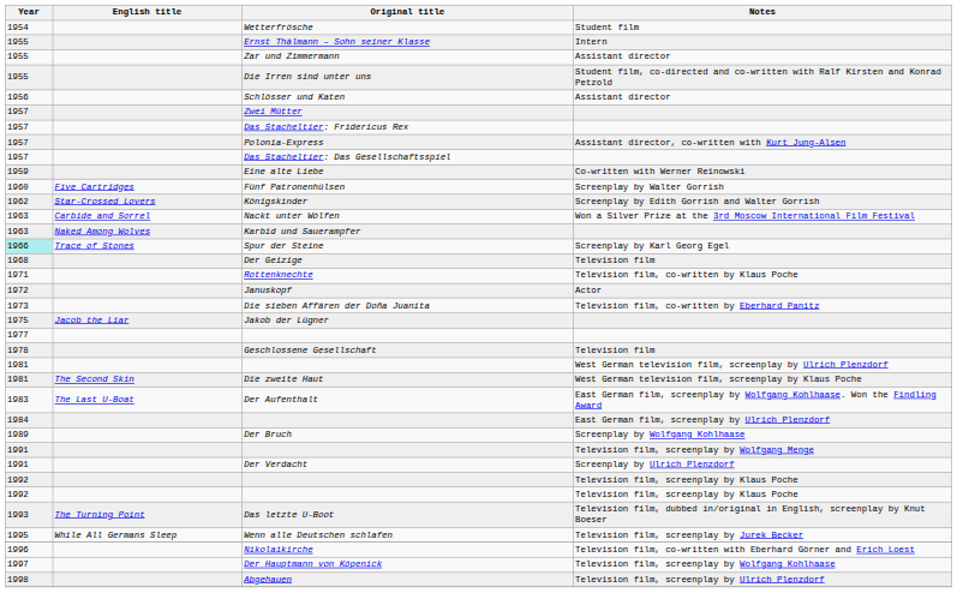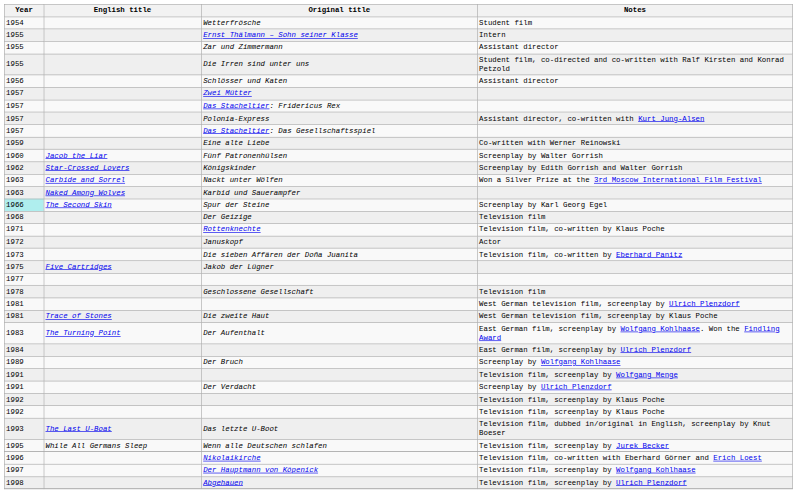Fünf Patronenhülsen | English title: Five Cartridges -> Jacob the Liar
Spur der Steine | English title: Trace of Stones -> The Second Skin
Jakob der Lügner | English title: Jacob the Liar -> Five Cartridges
Die zweite Haut | English title: The Second Skin -> Trace of Stones
Der Aufenthalt | English title: The Last U-Boat -> The Turning Point
Das letzte U-Boot | English title: The Turning Point -> The Last U-Boat
